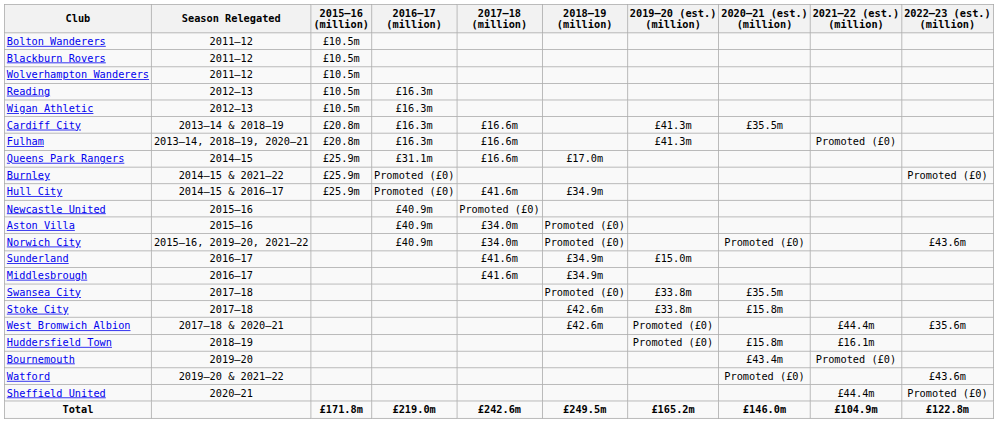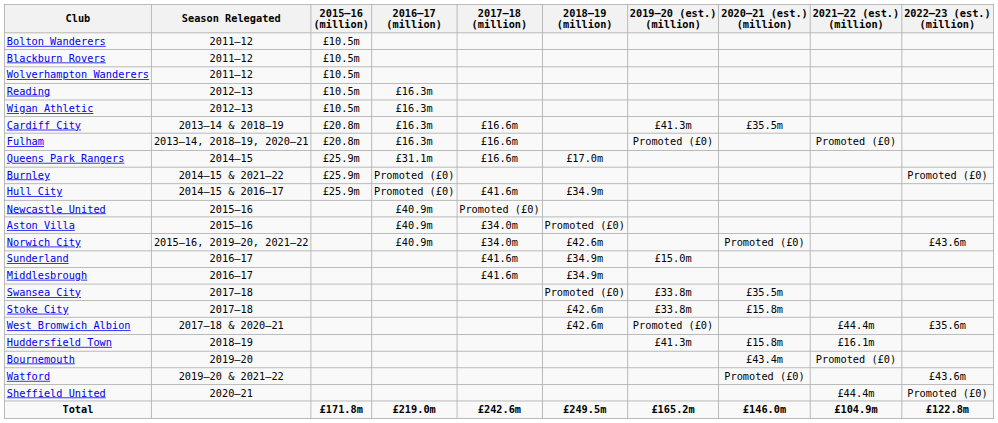Fulham | 2019–20 (est.) (million): £41.3m -> Promoted (£0)
Norwich City | 2018–19 (million): Promoted (£0) -> £42.6m
Huddersfield Town | 2019–20 (est.) (million): Promoted (£0) -> £41.3m
